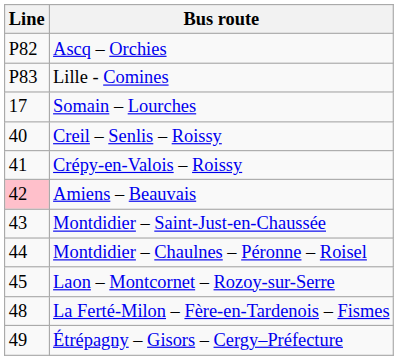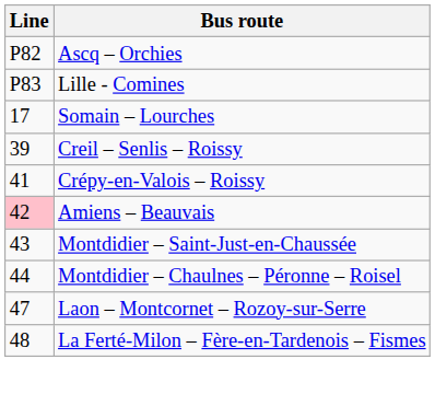Creil – Senlis – Roissy | Line: 40 -> 39
Laon – Montcornet – Rozoy-sur-Serre | Line: 45 -> 47
- row: 49 | Étrépagny – Gisors – Cergy–Préfecture
